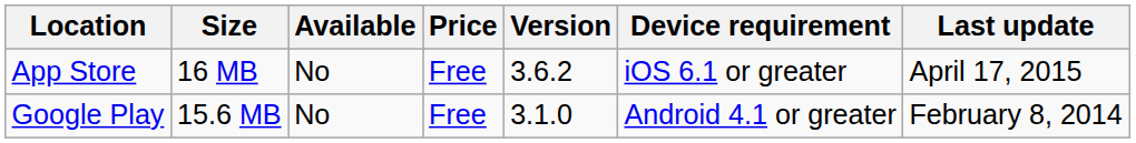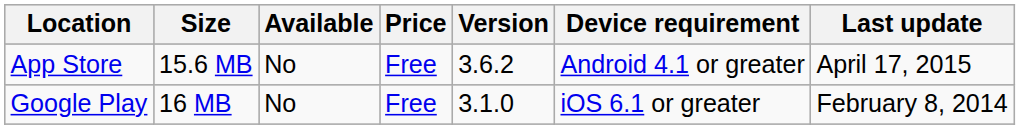App Store | Size: 16 MB -> 15.6 MB
App Store | Device requirement: iOS 6.1 or greater -> Android 4.1 or greater
Google Play | Size: 15.6 MB -> 16 MB
Google Play | Device requirement: Android 4.1 or greater -> iOS 6.1 or greater
